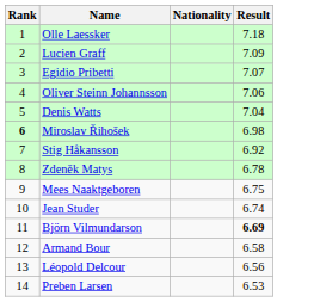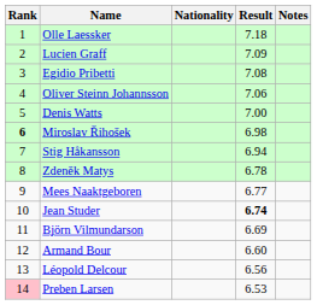+ column: Notes
Egidio Pribetti | Result: 7.07 -> 7.08
Denis Watts | Result: 7.04 -> 7.00
Stig Håkansson | Result: 6.92 -> 6.94
Mees Naaktgeboren | Result: 6.75 -> 6.77
Jean Studer | Result: normal -> bold
Björn Vilmundarson | Result: bold -> normal
Armand Bour | Result: 6.58 -> 6.60
Preben Larsen | Rank: no background -> pink background
